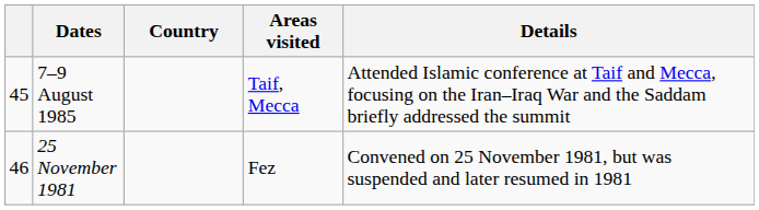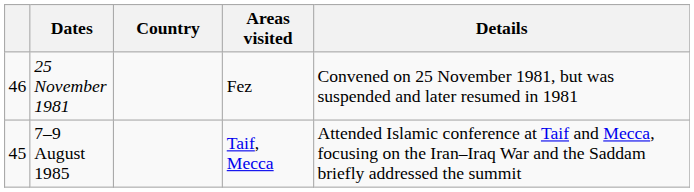rows swapped: 7–9 August 1985 <-> 25 November 1981
